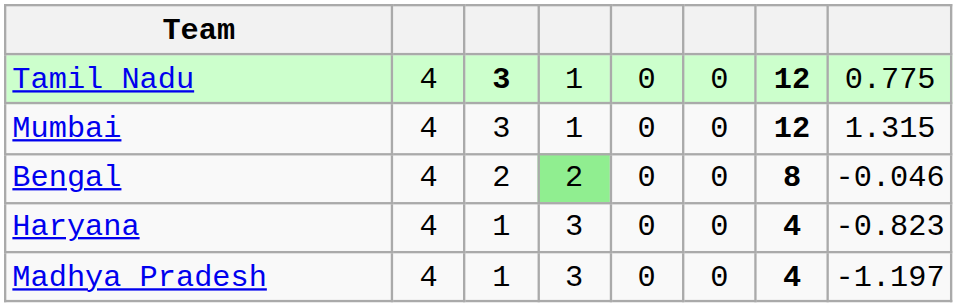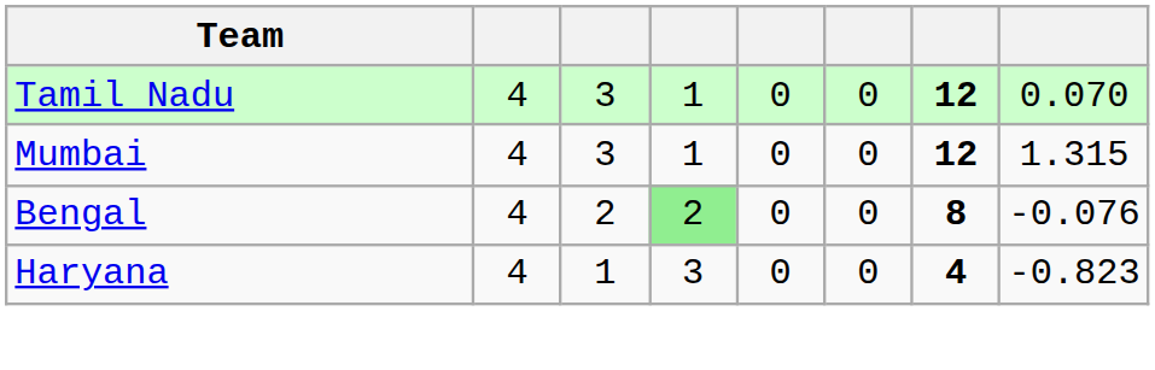Tamil Nadu | column 3: bold -> normal
Tamil Nadu | column 8: 0.775 -> 0.070
Bengal | column 8: -0.046 -> -0.076
- row: Madhya Pradesh | 4 | 1 | 3 | 0 | 0 | 4 | -1.197
